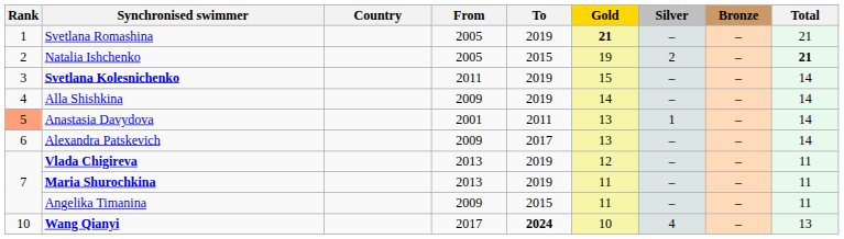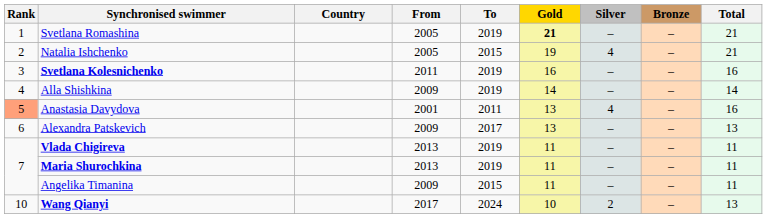Natalia Ishchenko | Silver: 2 -> 4
Natalia Ishchenko | Total: bold -> normal
Svetlana Kolesnichenko | Gold: 15 -> 16
Svetlana Kolesnichenko | Total: 14 -> 16
Anastasia Davydova | Silver: 1 -> 4
Anastasia Davydova | Total: 14 -> 16
Alexandra Patskevich | Total: 14 -> 13
Vlada Chigireva | Gold: 12 -> 11
Wang Qianyi | To: bold -> normal
Wang Qianyi | Silver: 4 -> 2
